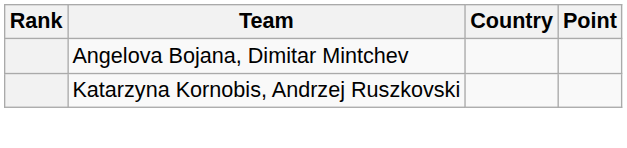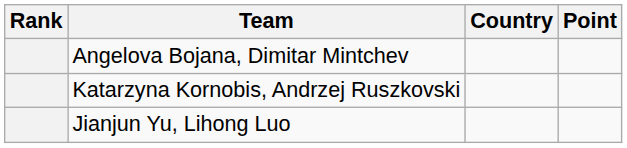+ row: Jianjun Yu, Lihong Luo
